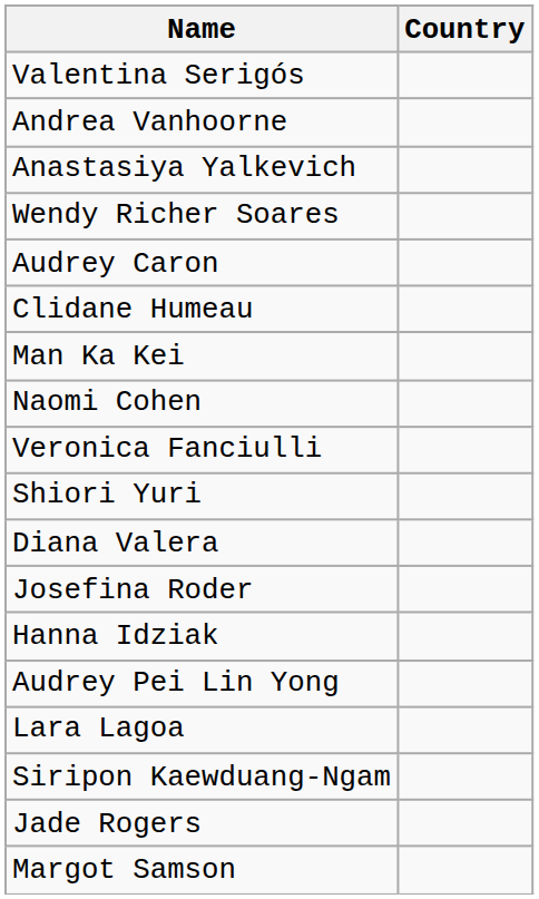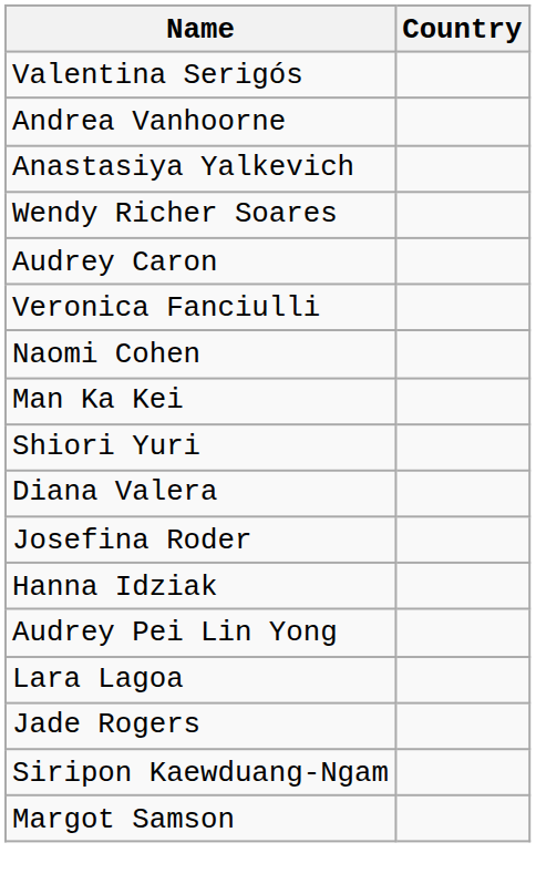- row: Clidane Humeau
rows swapped: Man Ka Kei <-> Veronica Fanciulli
rows swapped: Siripon Kaewduang-Ngam <-> Jade Rogers
